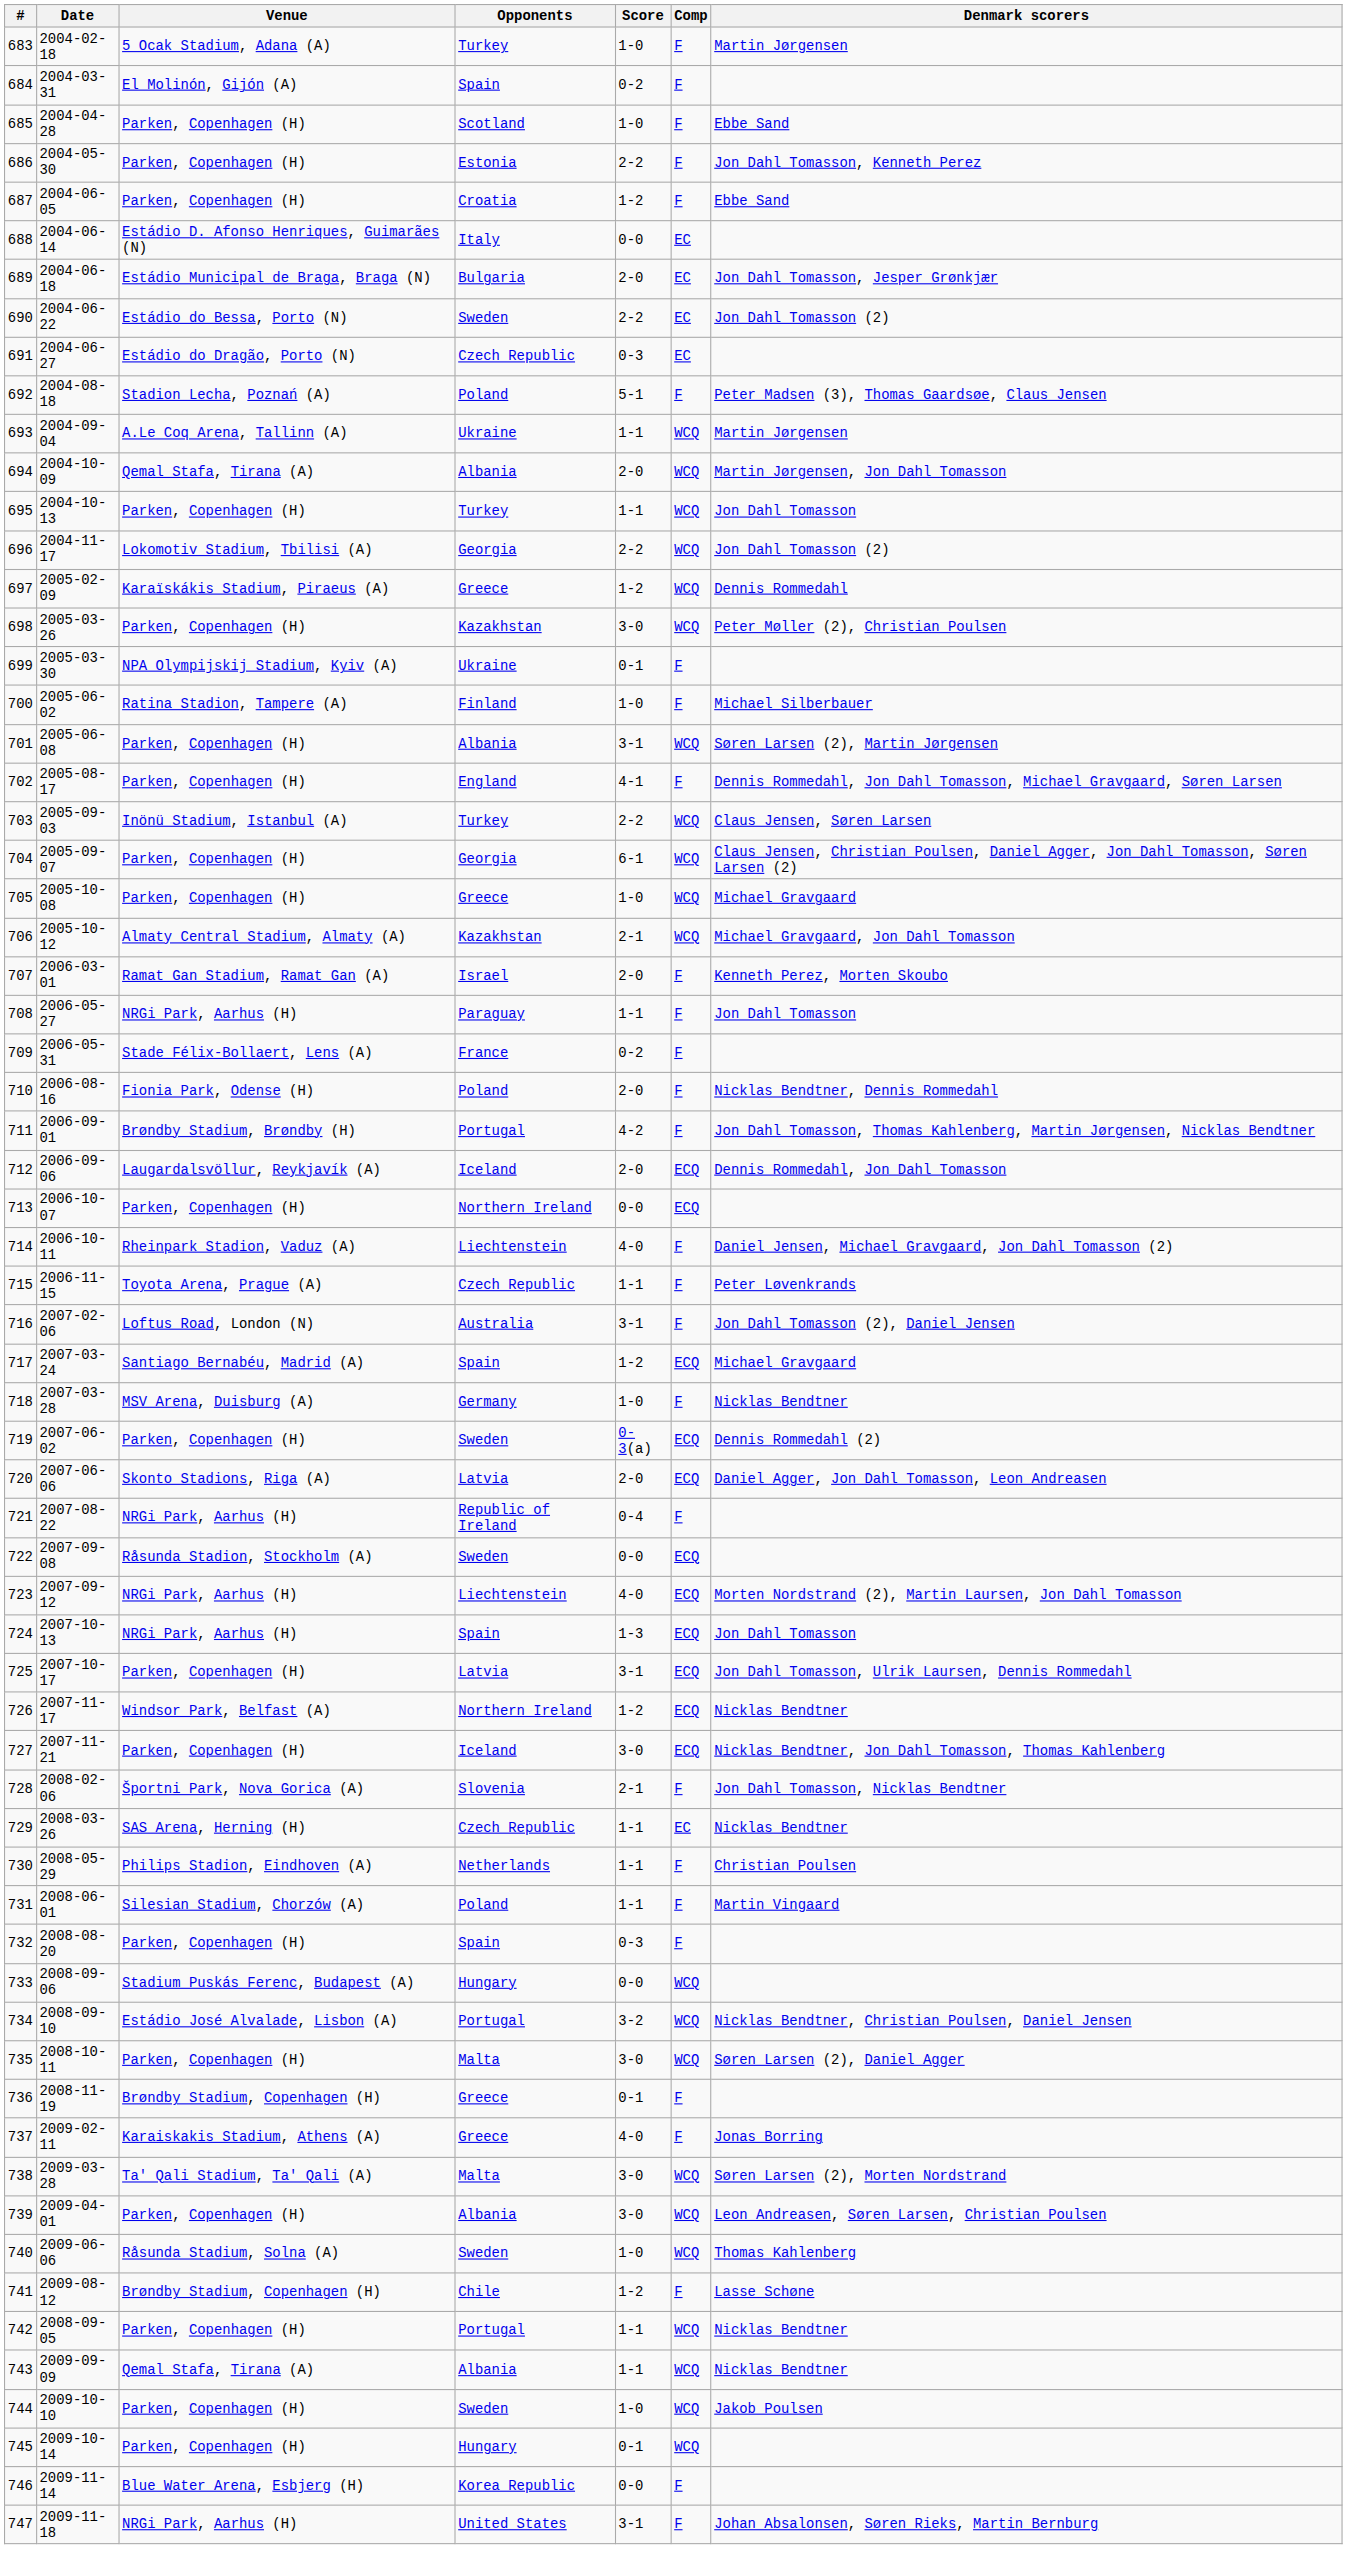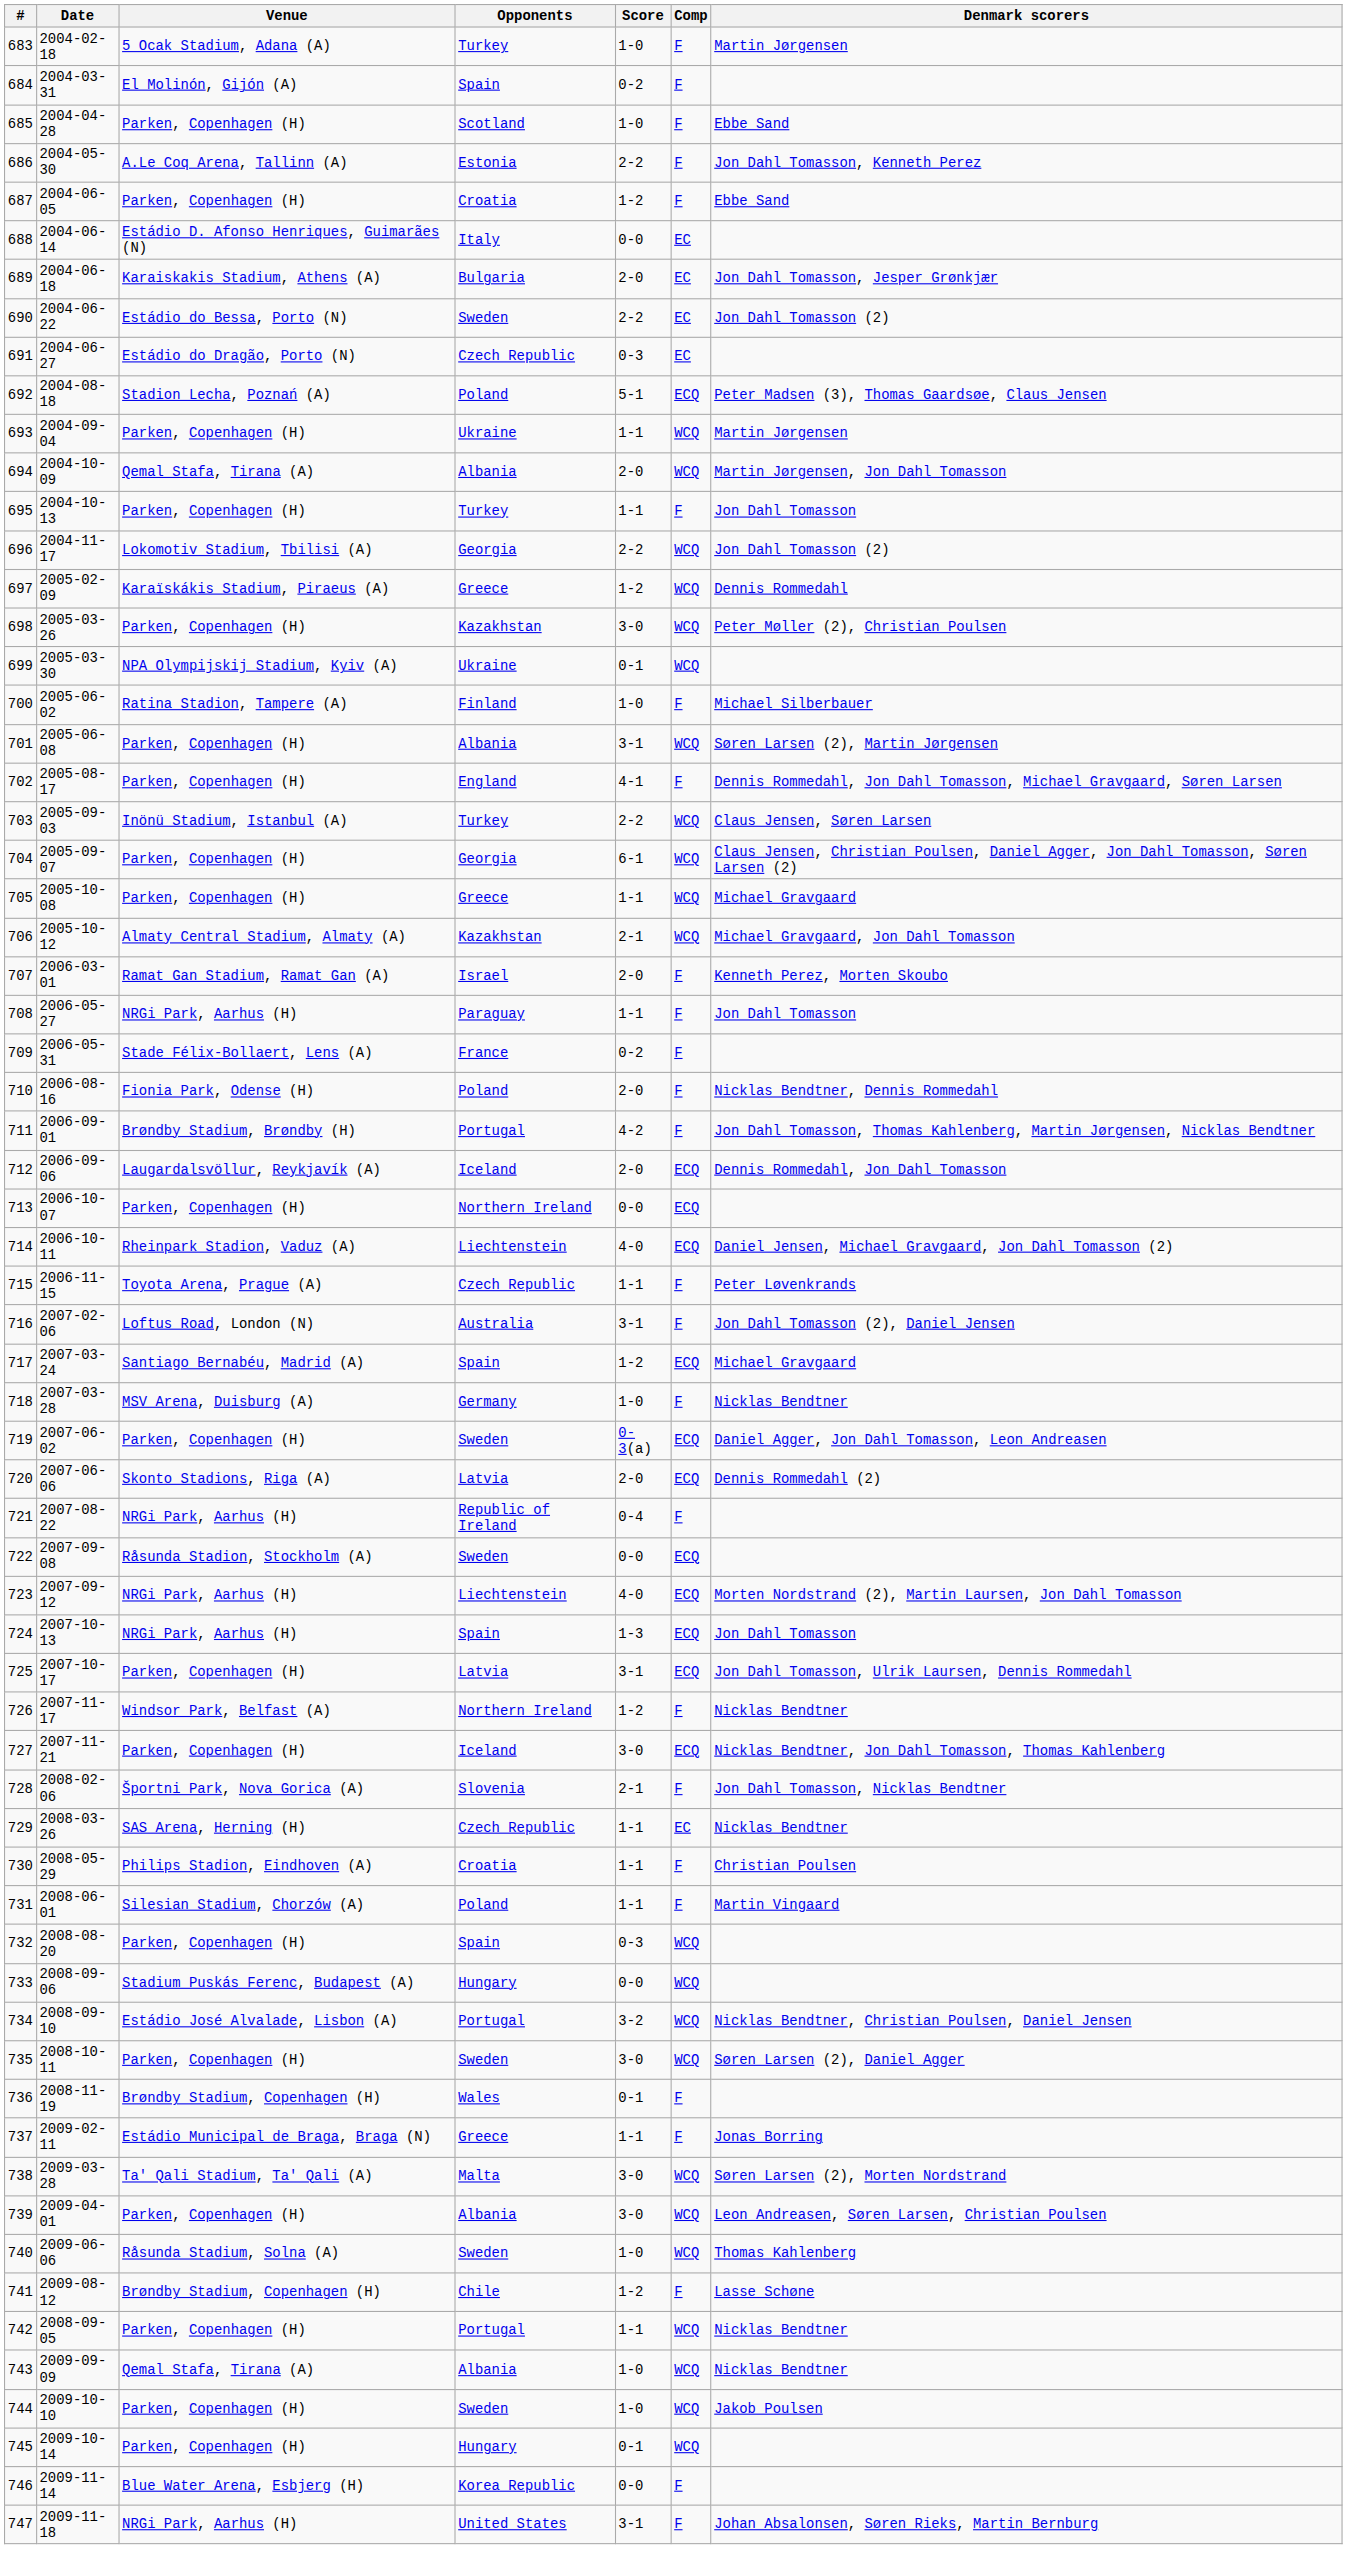686 | Venue: Parken, Copenhagen (H) -> A.Le Coq Arena, Tallinn (A)
689 | Venue: Estádio Municipal de Braga, Braga (N) -> Karaiskakis Stadium, Athens (A)
692 | Comp: F -> ECQ
693 | Venue: A.Le Coq Arena, Tallinn (A) -> Parken, Copenhagen (H)
695 | Comp: WCQ -> F
699 | Comp: F -> WCQ
705 | Score: 1-0 -> 1-1
714 | Comp: F -> ECQ
719 | Denmark scorers: Dennis Rommedahl (2) -> Daniel Agger, Jon Dahl Tomasson, Leon Andreasen
720 | Denmark scorers: Daniel Agger, Jon Dahl Tomasson, Leon Andreasen -> Dennis Rommedahl (2)
726 | Comp: ECQ -> F
730 | Opponents: Netherlands -> Croatia
732 | Comp: F -> WCQ
735 | Opponents: Malta -> Sweden
736 | Opponents: Greece -> Wales
737 | Venue: Karaiskakis Stadium, Athens (A) -> Estádio Municipal de Braga, Braga (N)
737 | Score: 4-0 -> 1-1
743 | Score: 1-1 -> 1-0
